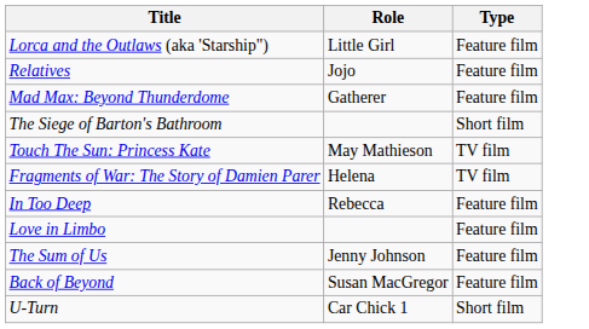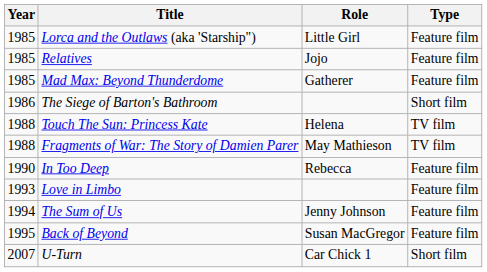+ column: Year | 1985 | 1985 | 1985 | 1986 | 1988 | 1988 | 1990 | 1993 | 1994 | 1995 | 2007
Touch The Sun: Princess Kate | Role: May Mathieson -> Helena
Fragments of War: The Story of Damien Parer | Role: Helena -> May Mathieson
